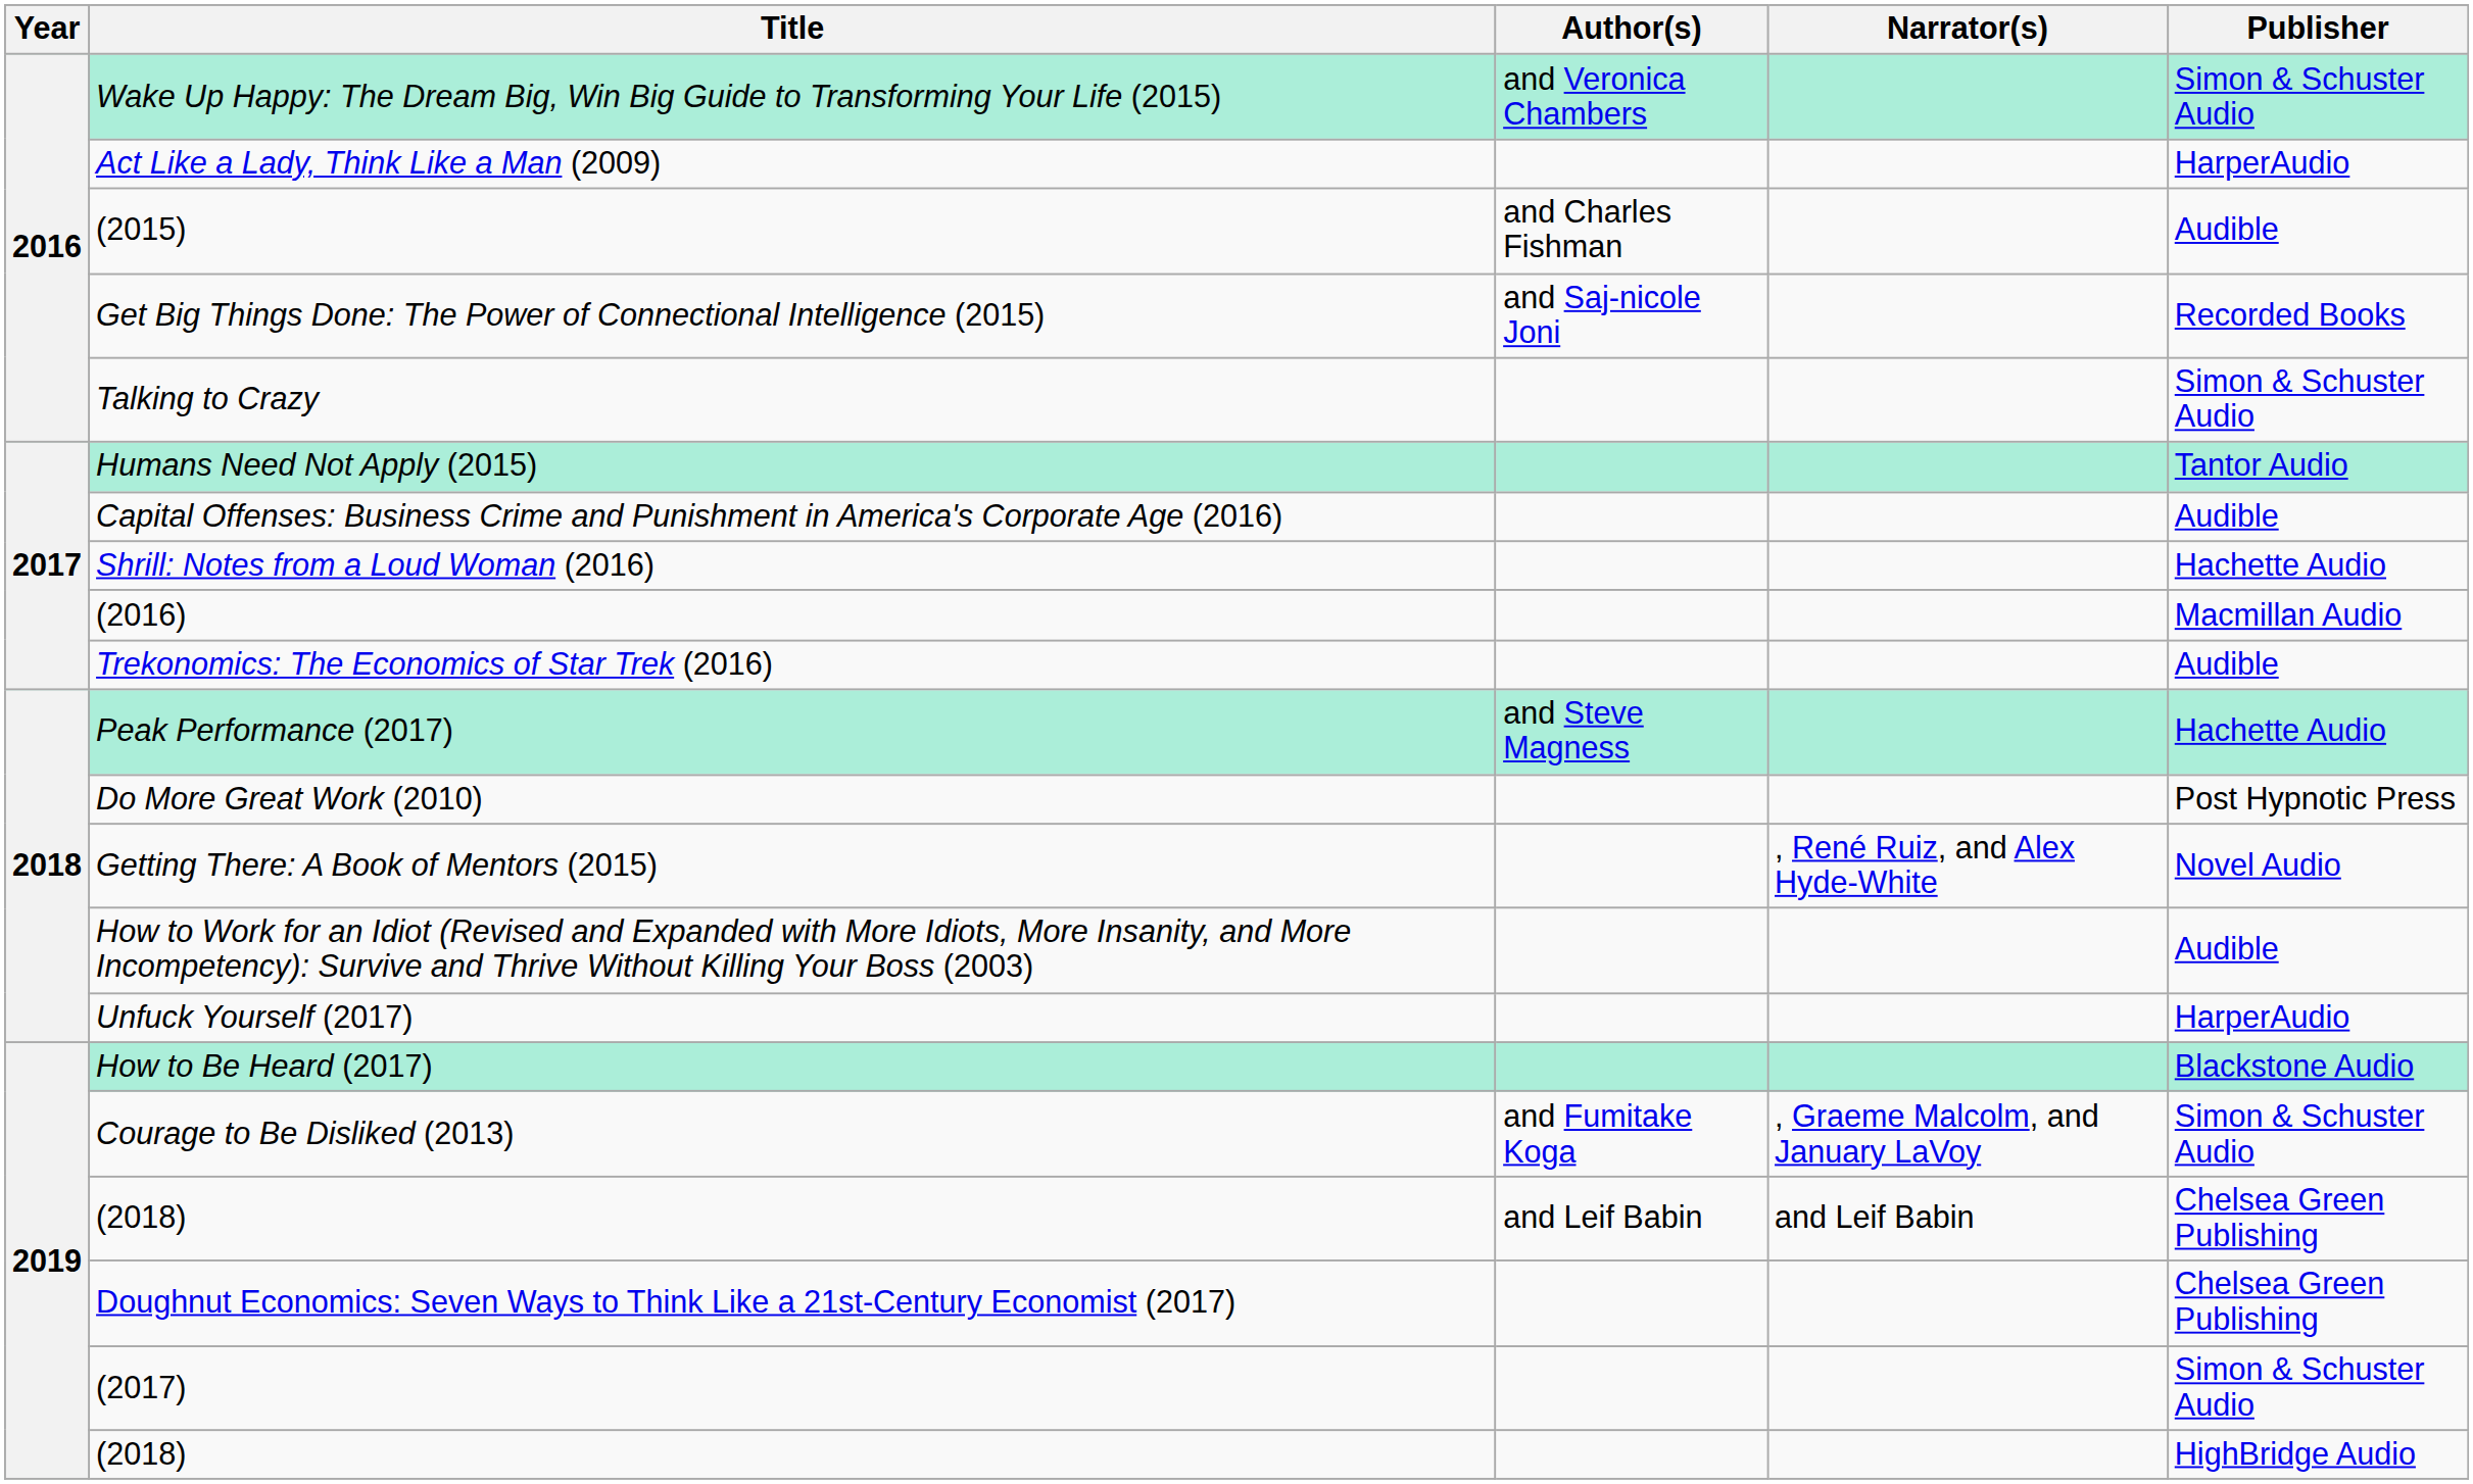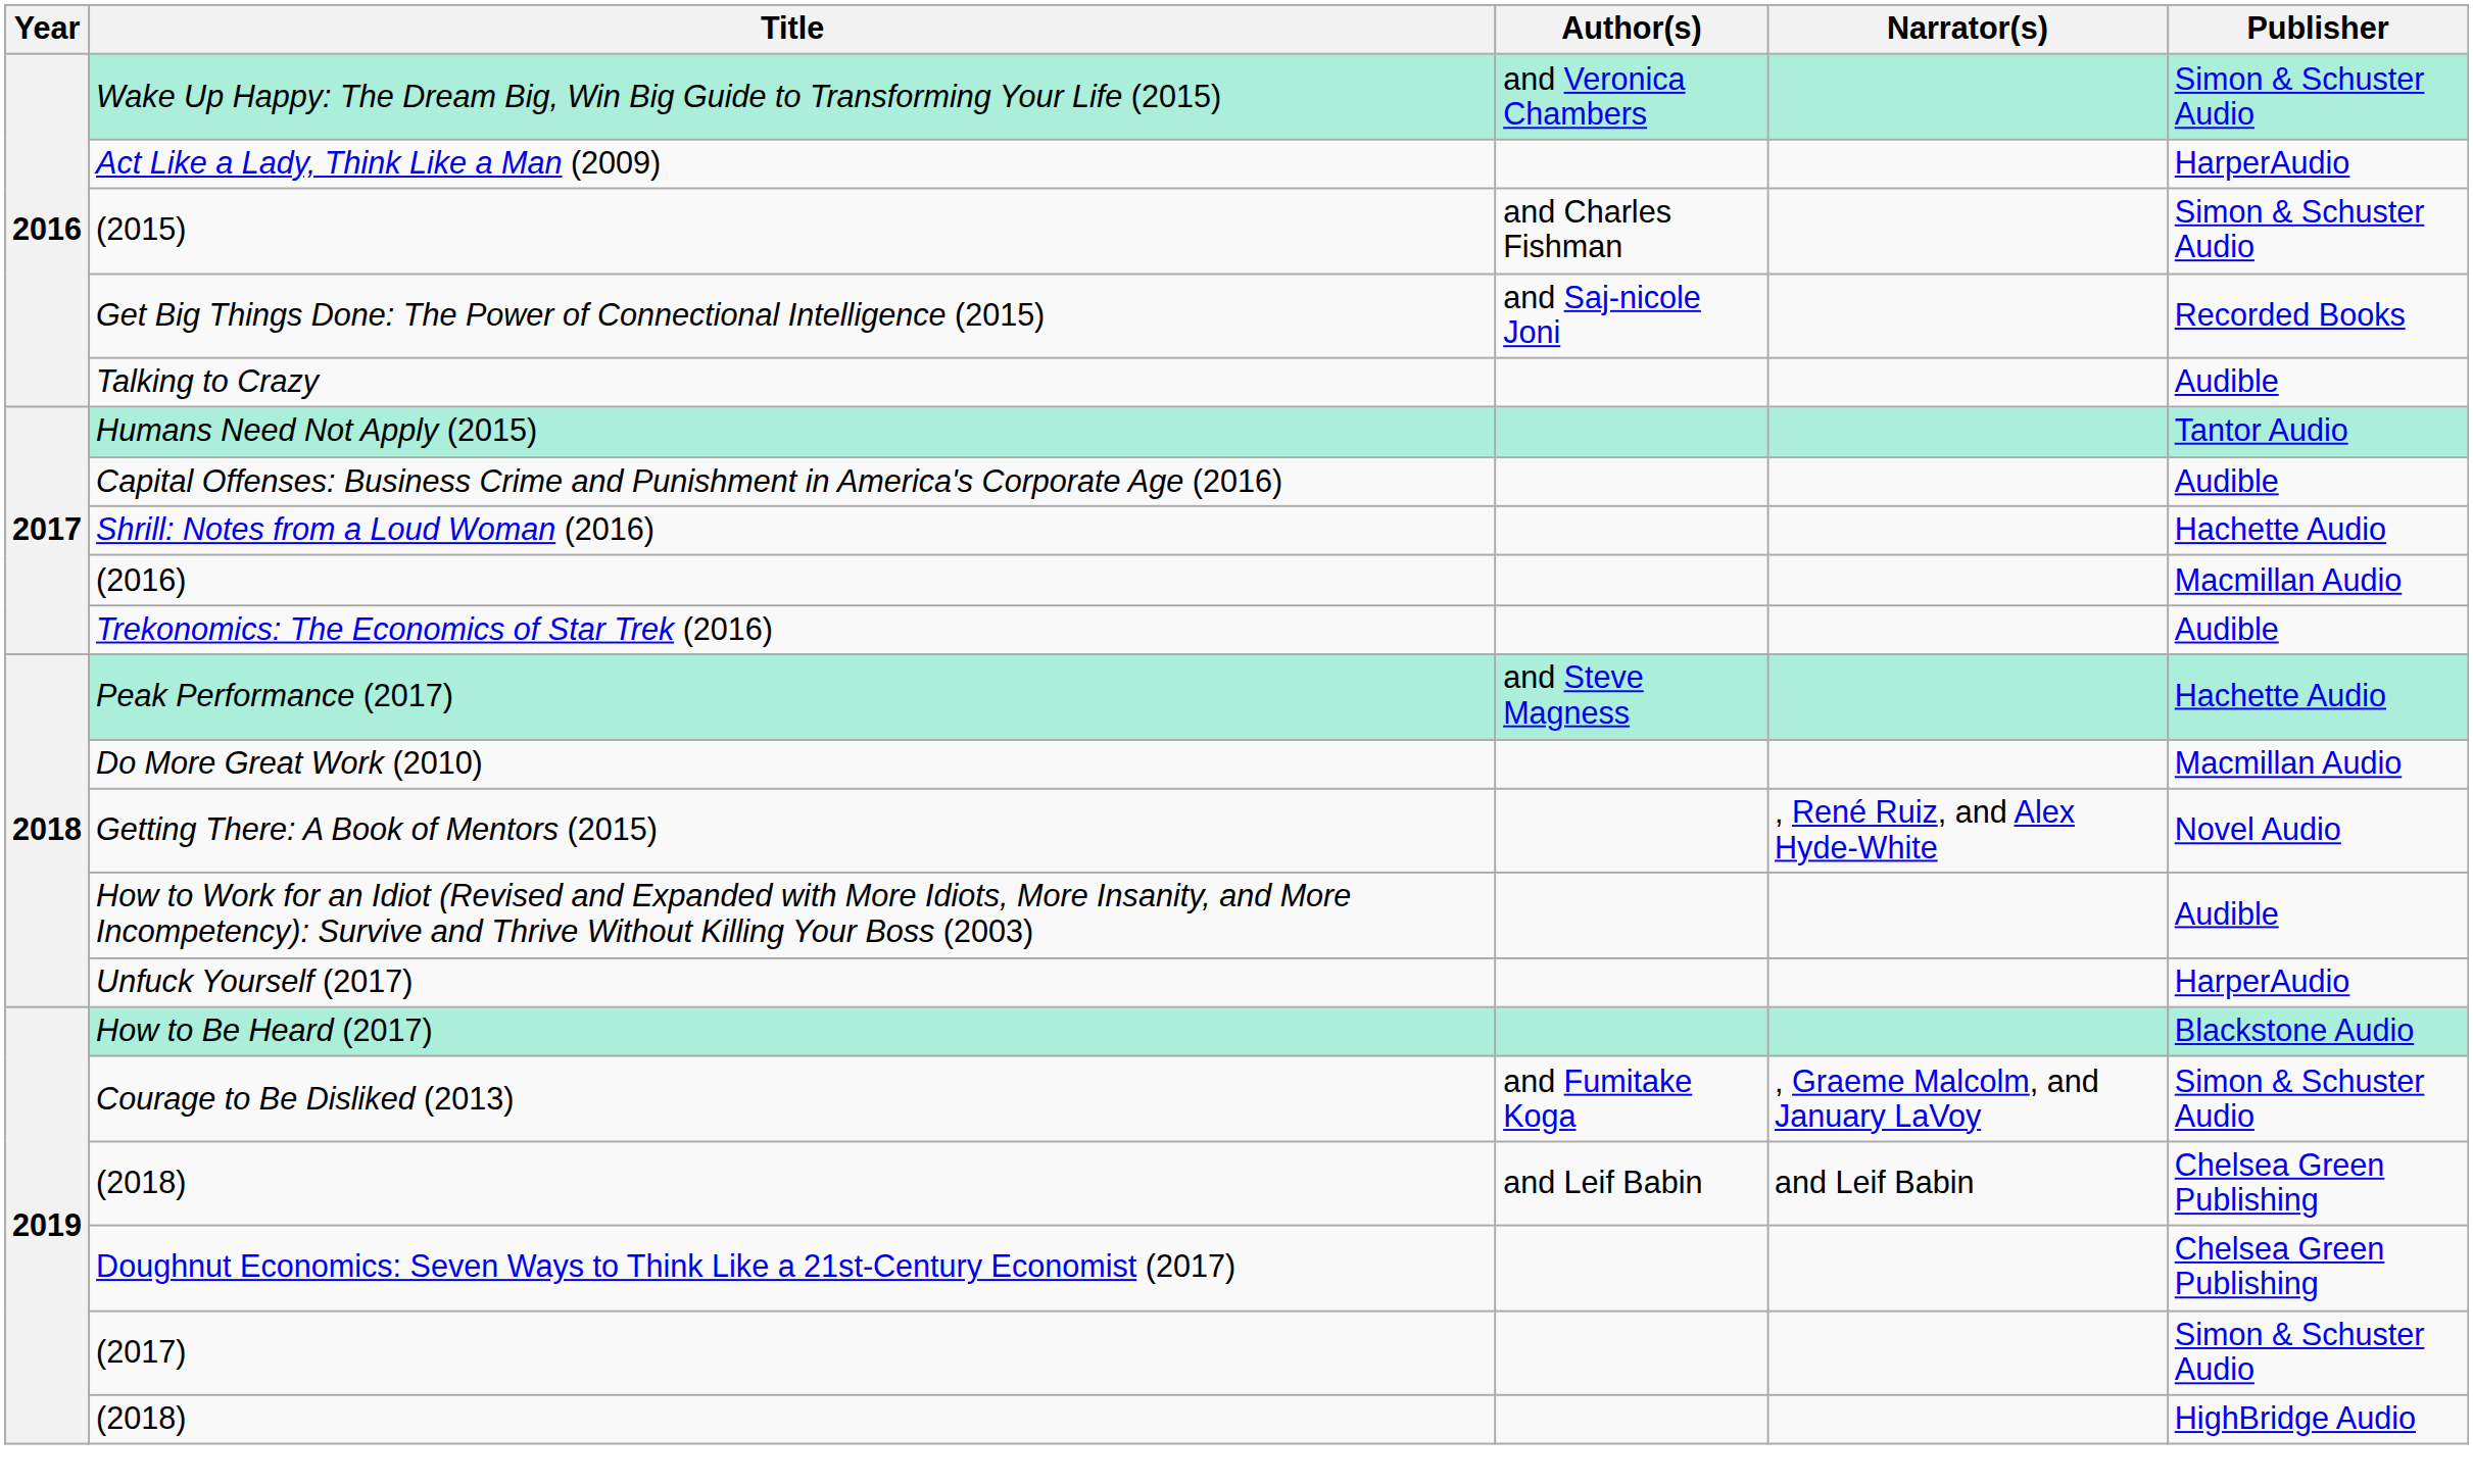(2015) | Publisher: Audible -> Simon & Schuster Audio
Talking to Crazy | Publisher: Simon & Schuster Audio -> Audible
Do More Great Work (2010) | Publisher: Post Hypnotic Press -> Macmillan Audio
